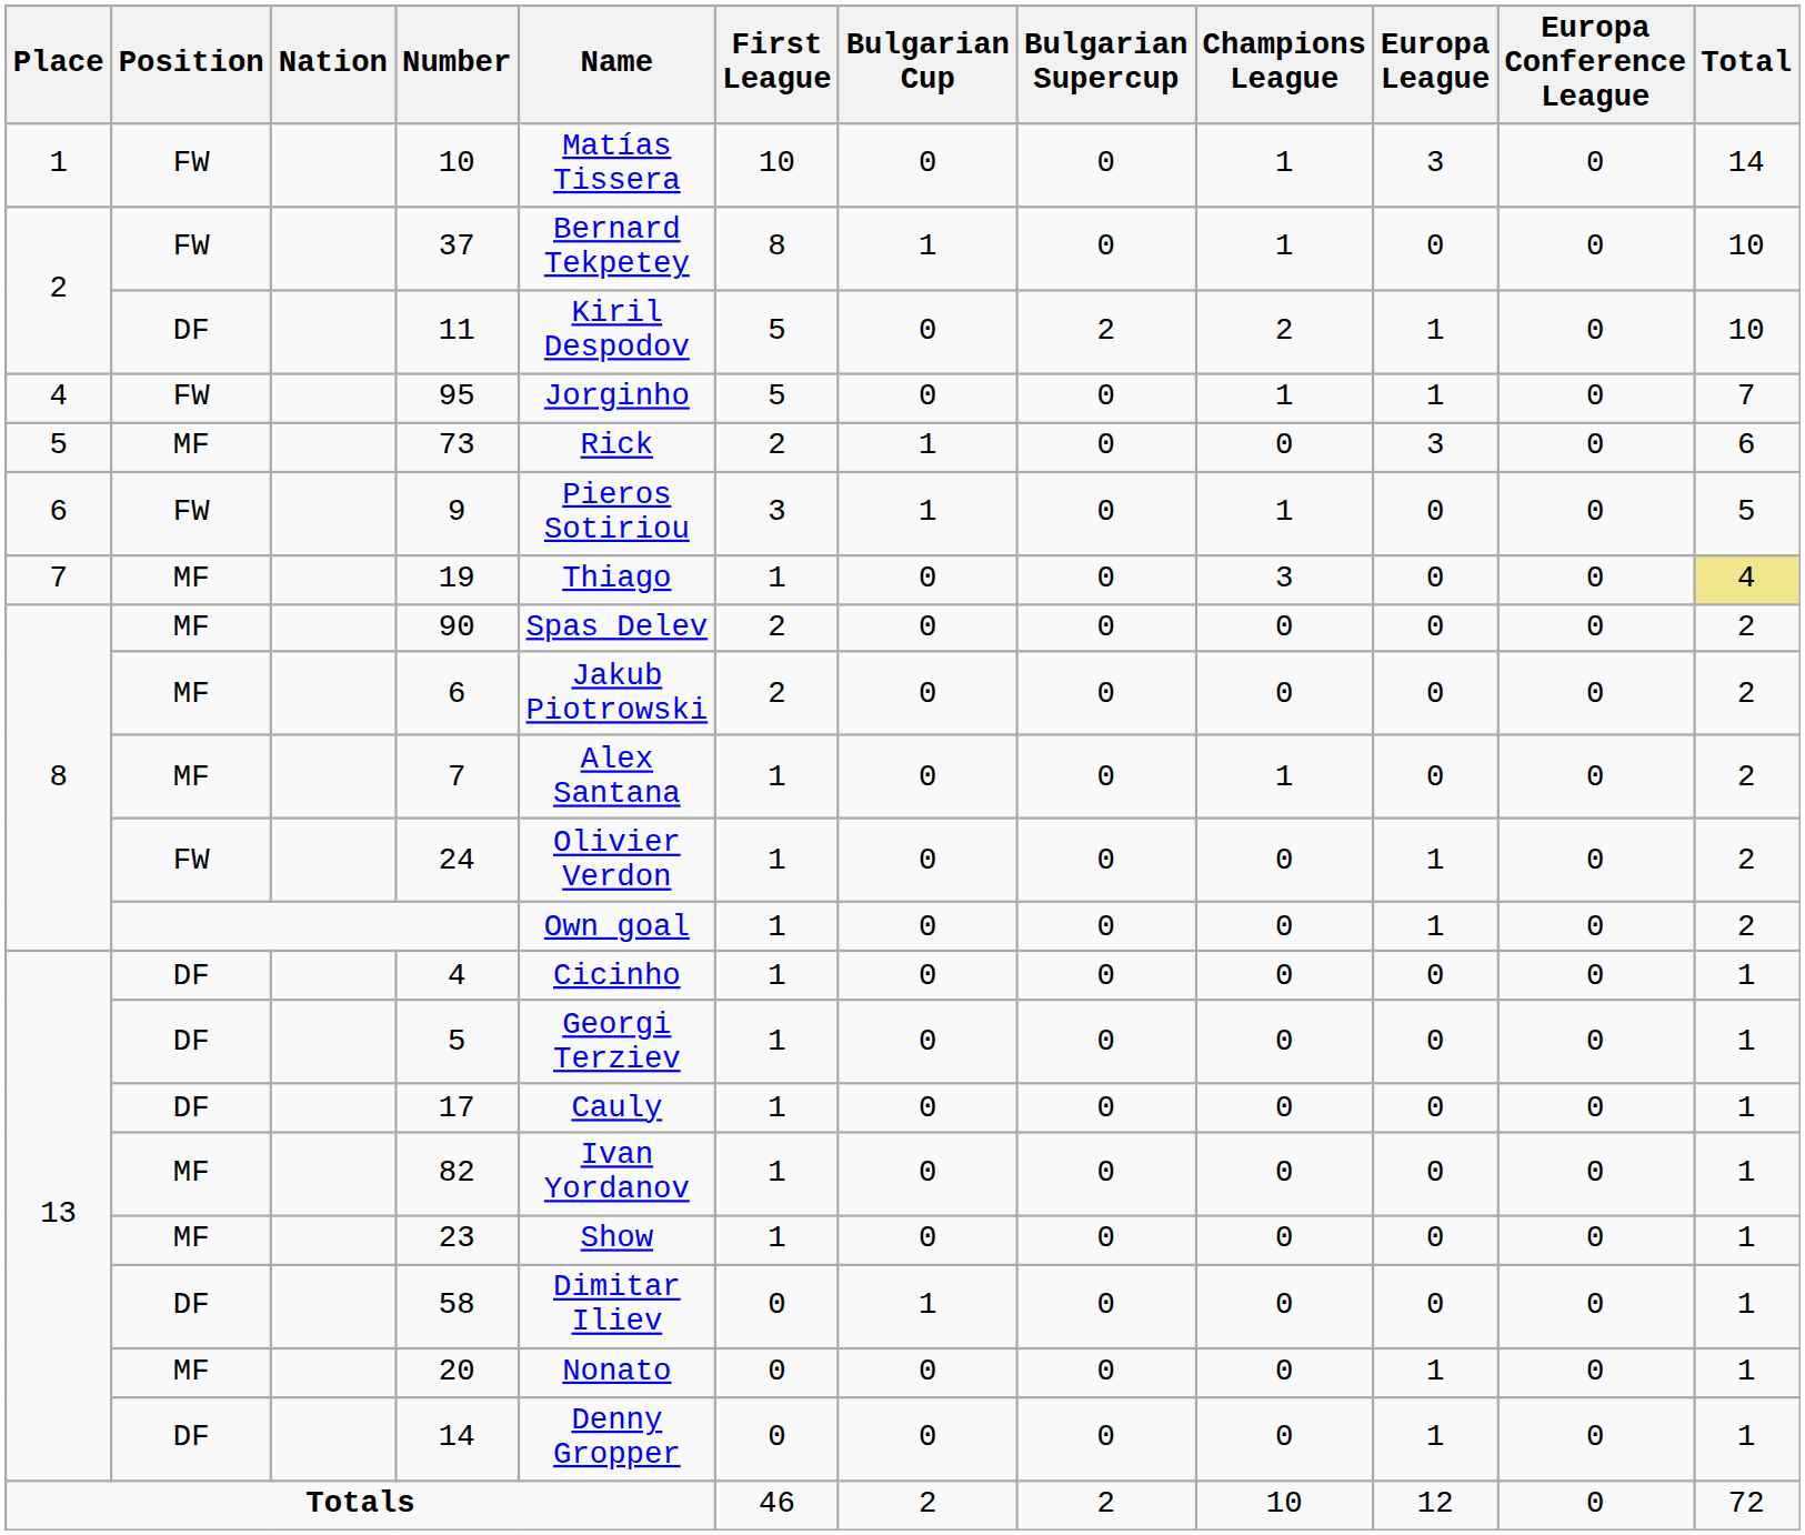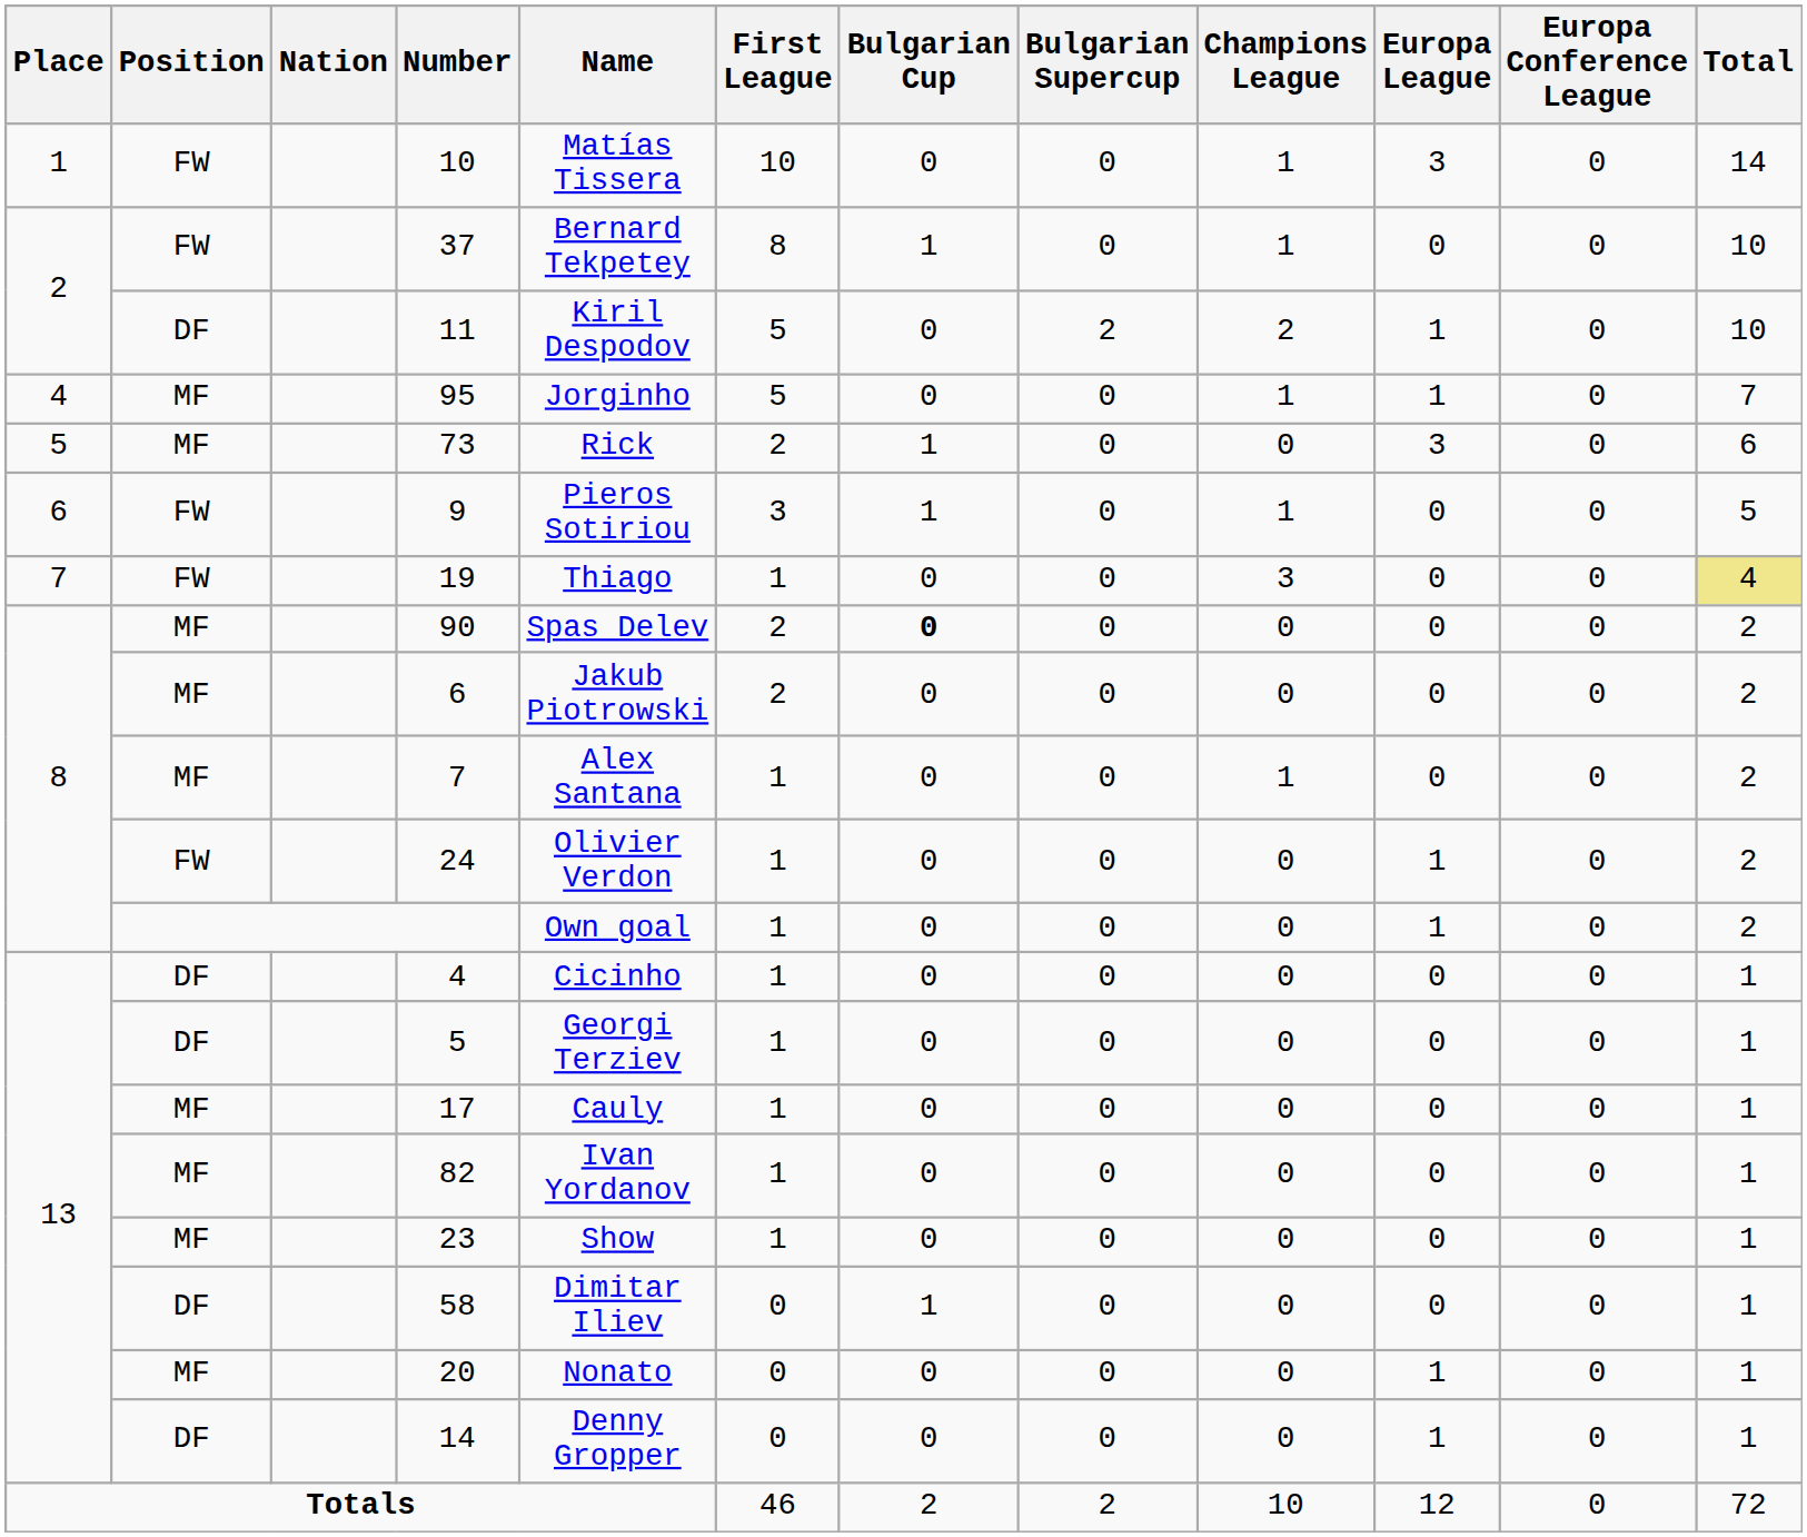95 | Position: FW -> MF
19 | Position: MF -> FW
90 | Bulgarian Cup: normal -> bold
17 | Position: DF -> MF
